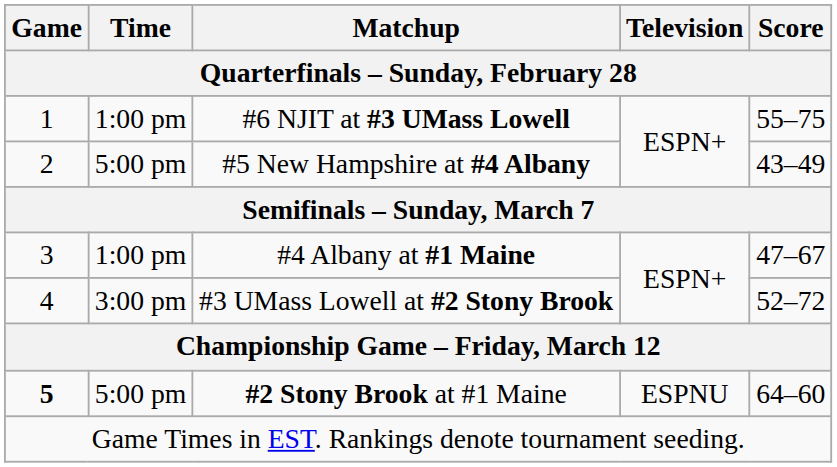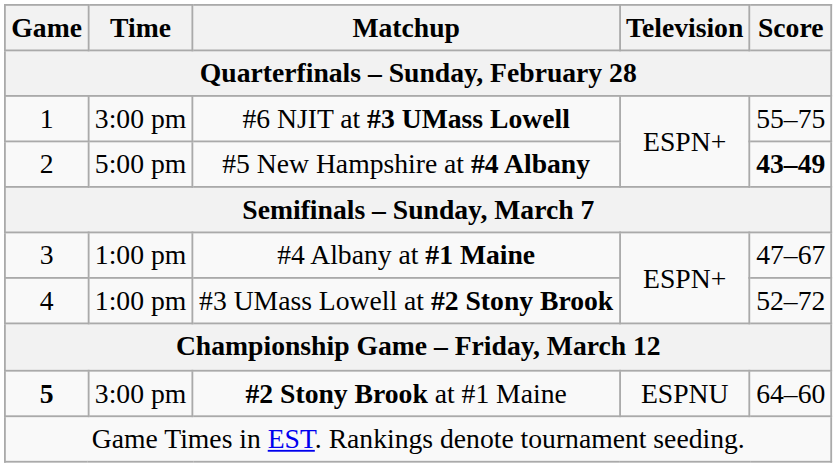#6 NJIT at #3 UMass Lowell | Time / Quarterfinals – Sunday, February 28: 1:00 pm -> 3:00 pm
#5 New Hampshire at #4 Albany | Score / Quarterfinals – Sunday, February 28: normal -> bold
#3 UMass Lowell at #2 Stony Brook | Time / Quarterfinals – Sunday, February 28: 3:00 pm -> 1:00 pm
#2 Stony Brook at #1 Maine | Time / Quarterfinals – Sunday, February 28: 5:00 pm -> 3:00 pm
